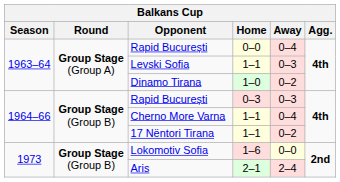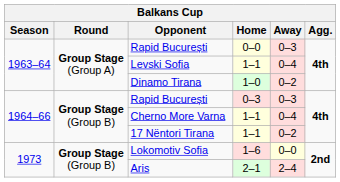Rapid București / 0–0 | Away: 0–4 -> 0–3
Levski Sofia | Away: 0–3 -> 0–4
